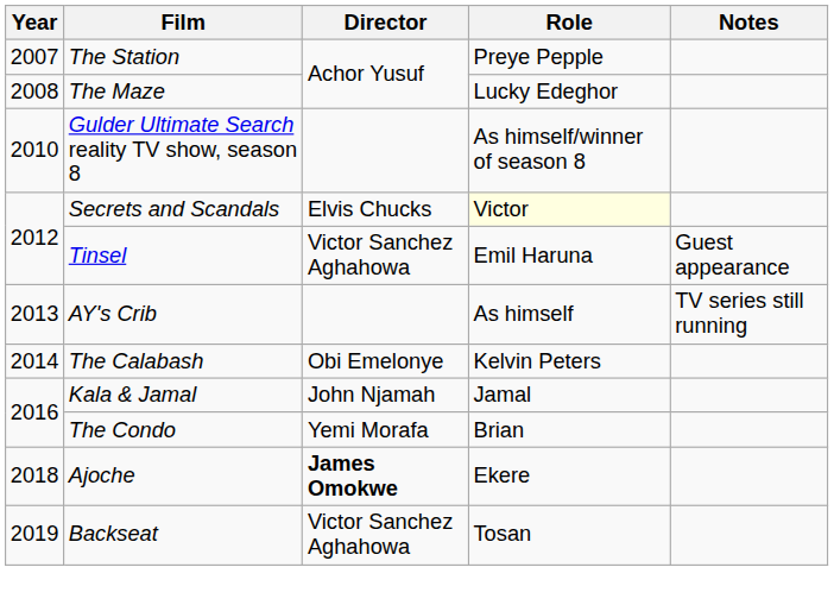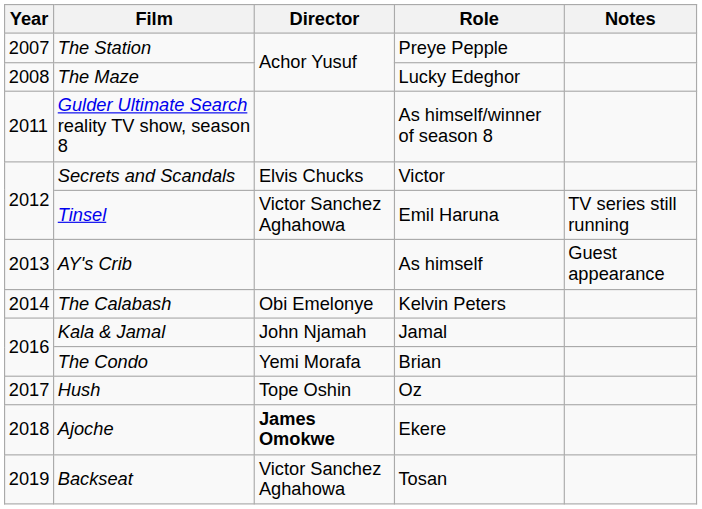Gulder Ultimate Search reality TV show, season 8 | Year: 2010 -> 2011
Secrets and Scandals | Role: lightyellow background -> no background
Tinsel | Notes: Guest appearance -> TV series still running
AY's Crib | Notes: TV series still running -> Guest appearance
+ row: 2017 | Hush | Tope Oshin | Oz
